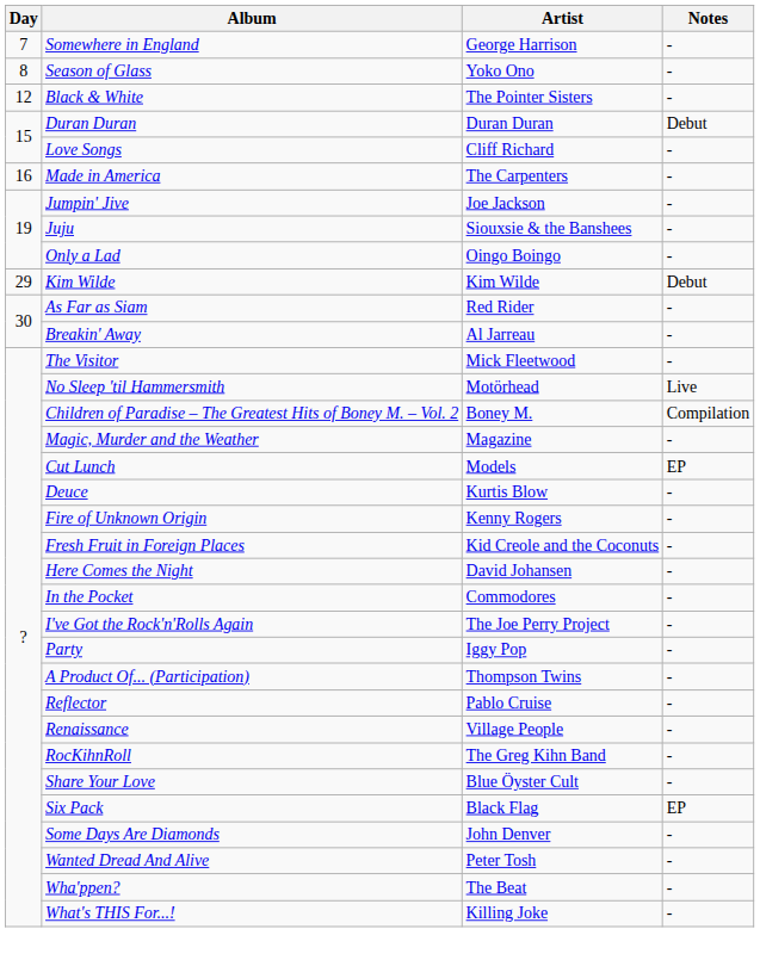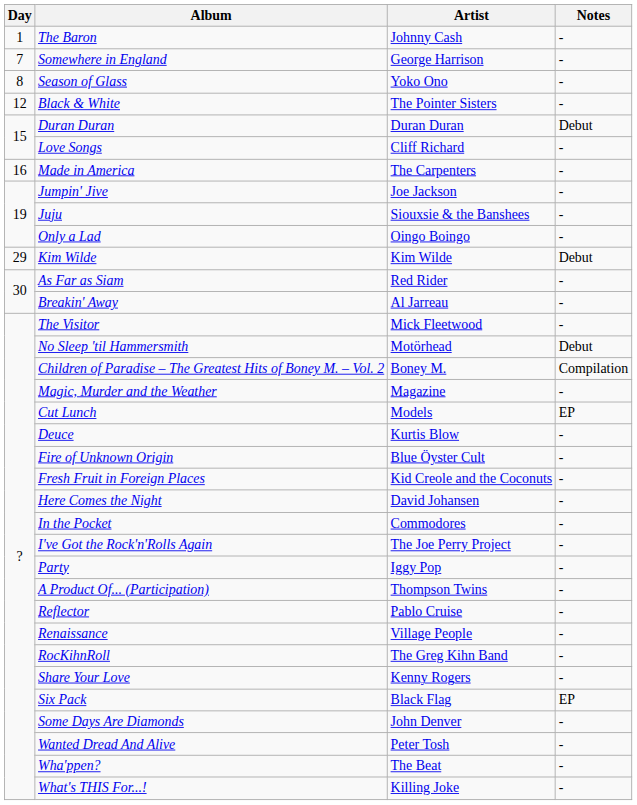+ row: 1 | The Baron | Johnny Cash | -
No Sleep 'til Hammersmith | Notes: Live -> Debut
Fire of Unknown Origin | Artist: Kenny Rogers -> Blue Öyster Cult
Share Your Love | Artist: Blue Öyster Cult -> Kenny Rogers
